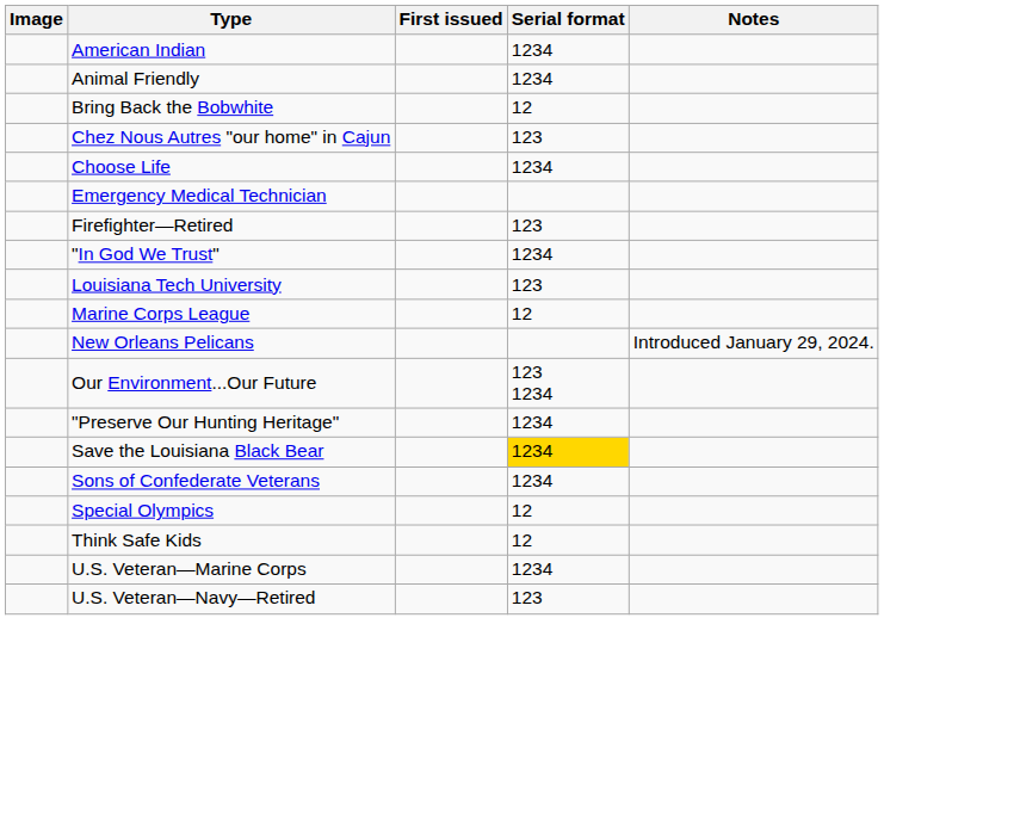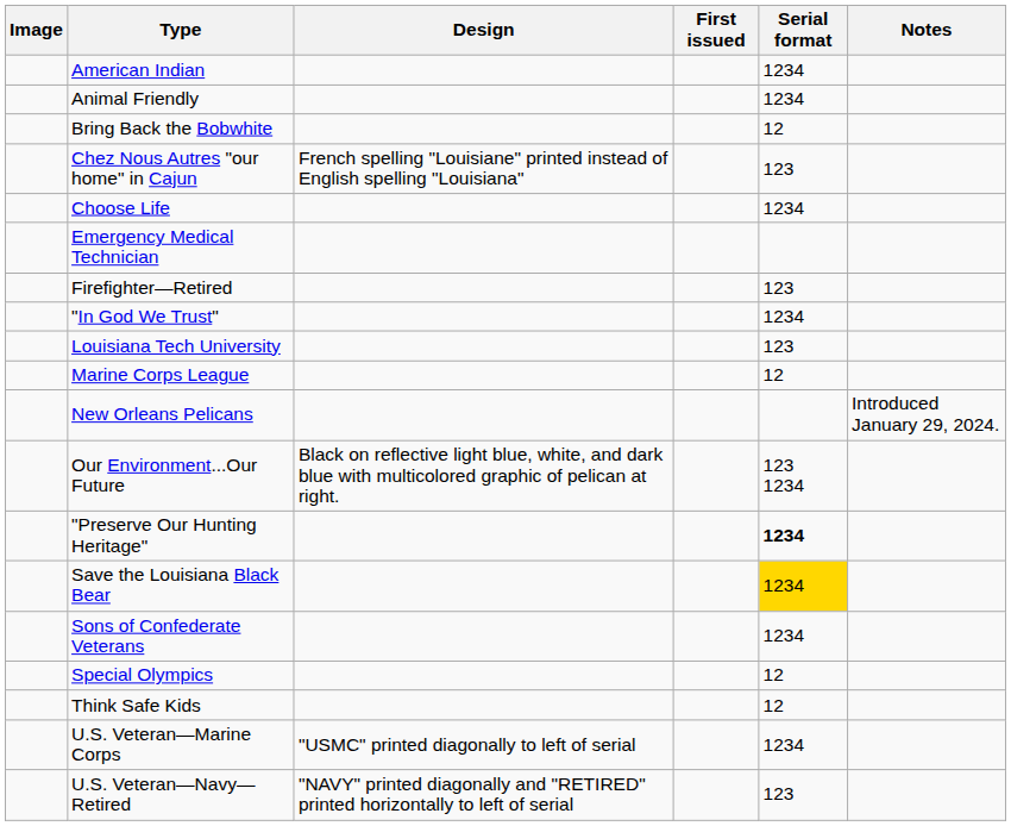+ column: Design | French spelling "Louisiane" printed instead of English spelling "Louisiana" | Black on reflective light blue, white, and dark blue with multicolored graphic of pelican at right. | "USMC" printed diagonally to left of serial | "NAVY" printed diagonally and "RETIRED" printed horizontally to left of serial
"Preserve Our Hunting Heritage" | Serial format: normal -> bold
